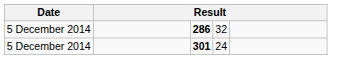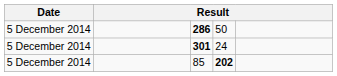286 | column 4: 32 -> 50
+ row: 5 December 2014 | 85 | 202
